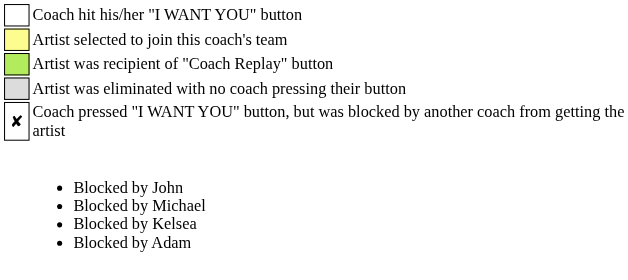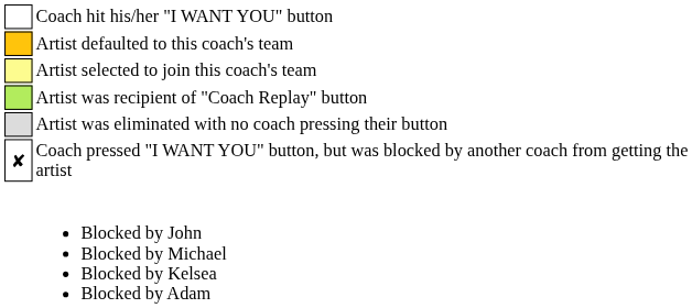+ row: Artist defaulted to this coach's team
